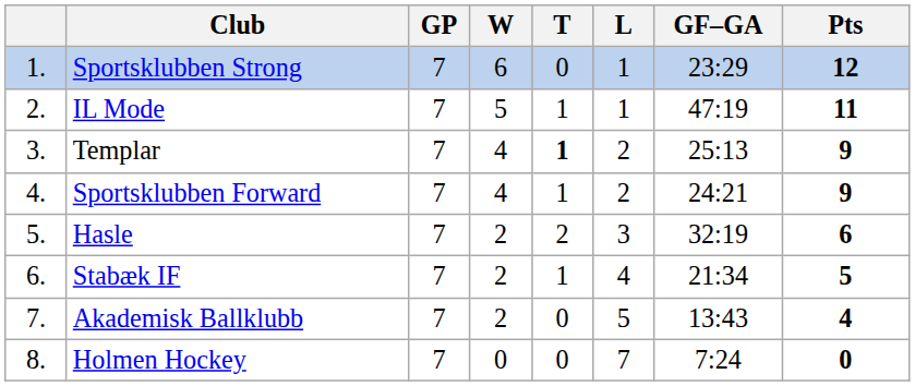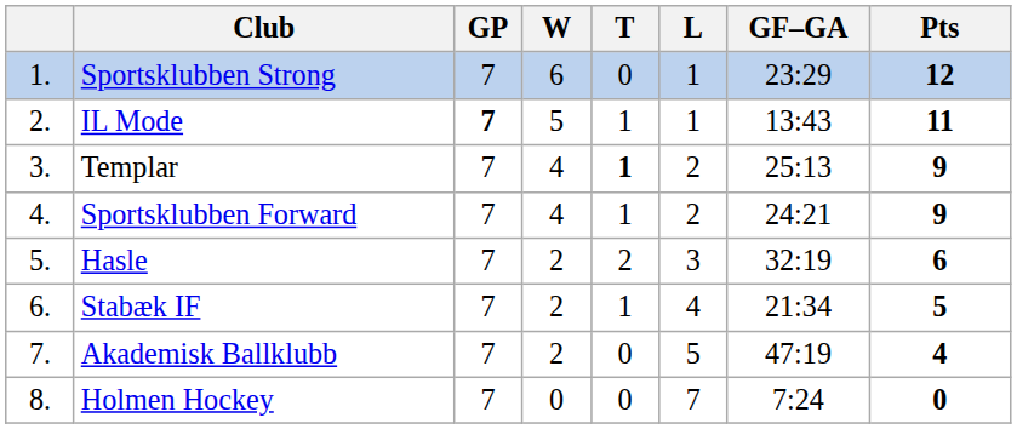IL Mode | GP: normal -> bold
IL Mode | GF–GA: 47:19 -> 13:43
Akademisk Ballklubb | GF–GA: 13:43 -> 47:19
